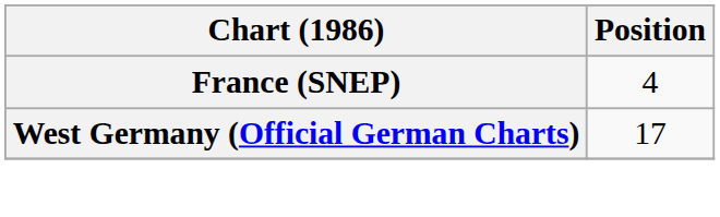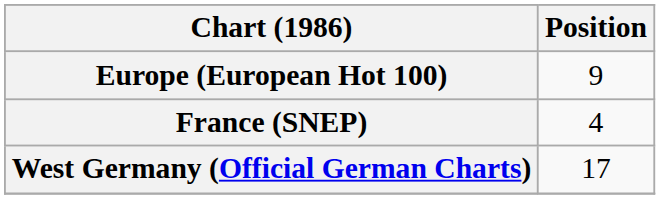+ row: Europe (European Hot 100) | 9
